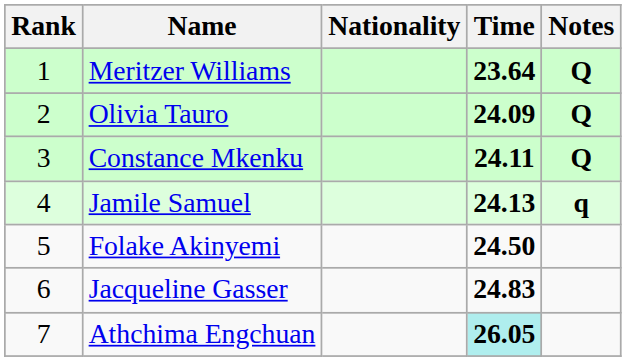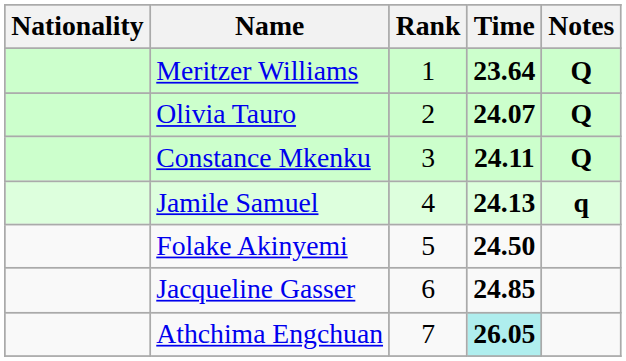columns swapped: Rank <-> Nationality
Olivia Tauro | Time: 24.09 -> 24.07
Jacqueline Gasser | Time: 24.83 -> 24.85
